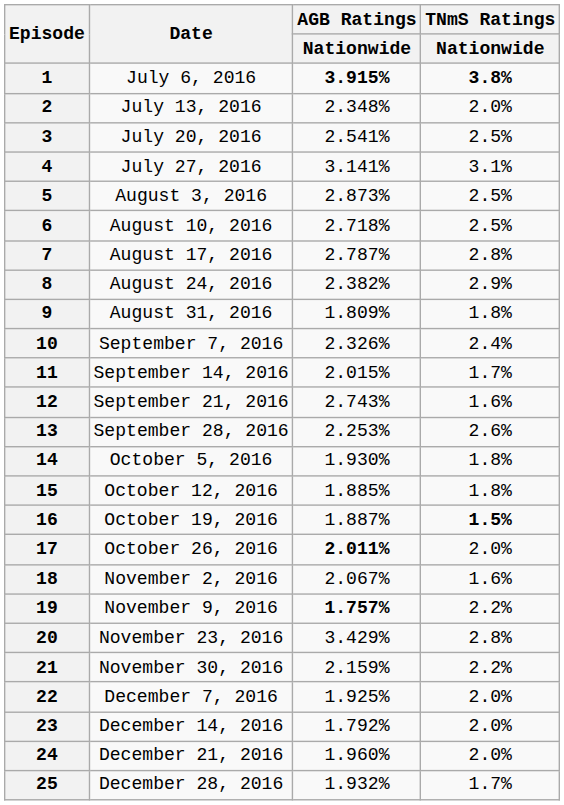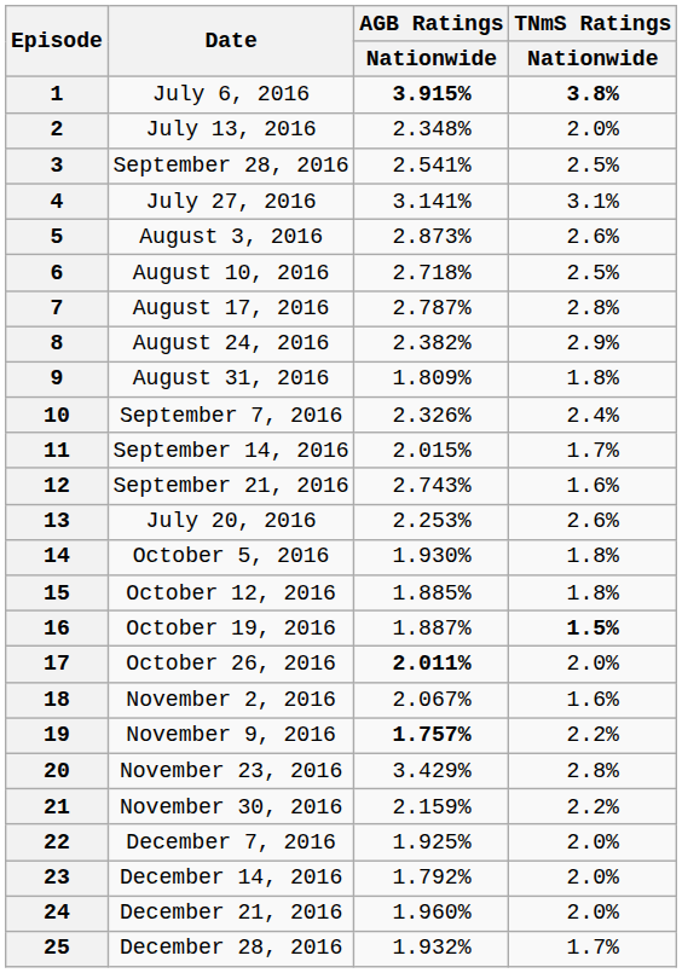3 | Date: July 20, 2016 -> September 28, 2016
5 | TNmS Ratings / Nationwide: 2.5% -> 2.6%
13 | Date: September 28, 2016 -> July 20, 2016
